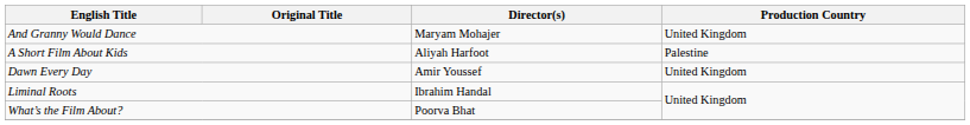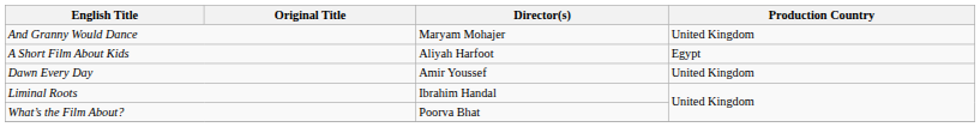A Short Film About Kids | Production Country: Palestine -> Egypt
